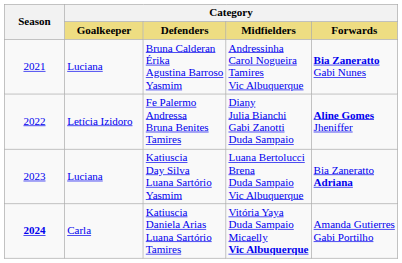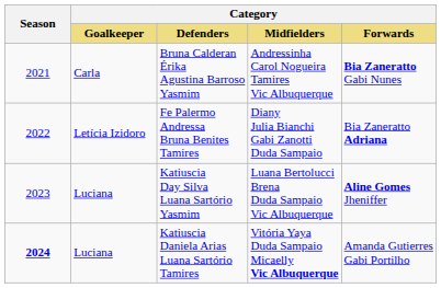Bruna Calderan Érika Agustina Barroso Yasmim | Category / Goalkeeper: Luciana -> Carla
Fe Palermo Andressa Bruna Benites Tamires | Category / Forwards: Aline Gomes Jheniffer -> Bia Zaneratto Adriana
Katiuscia Day Silva Luana Sartório Yasmim | Category / Forwards: Bia Zaneratto Adriana -> Aline Gomes Jheniffer
Katiuscia Daniela Arias Luana Sartório Tamires | Category / Goalkeeper: Carla -> Luciana
